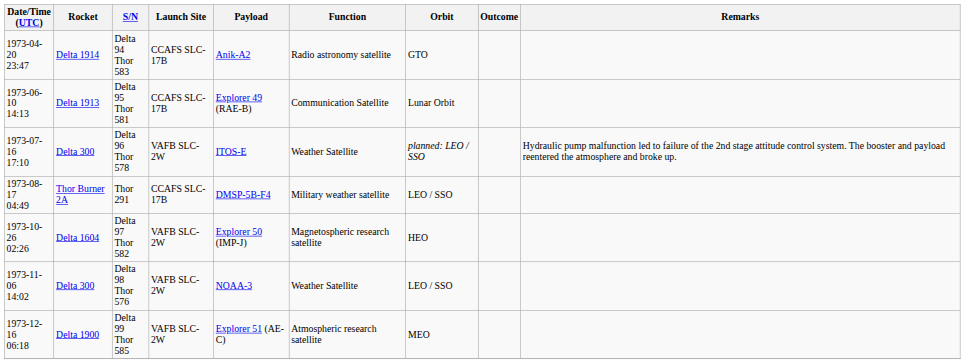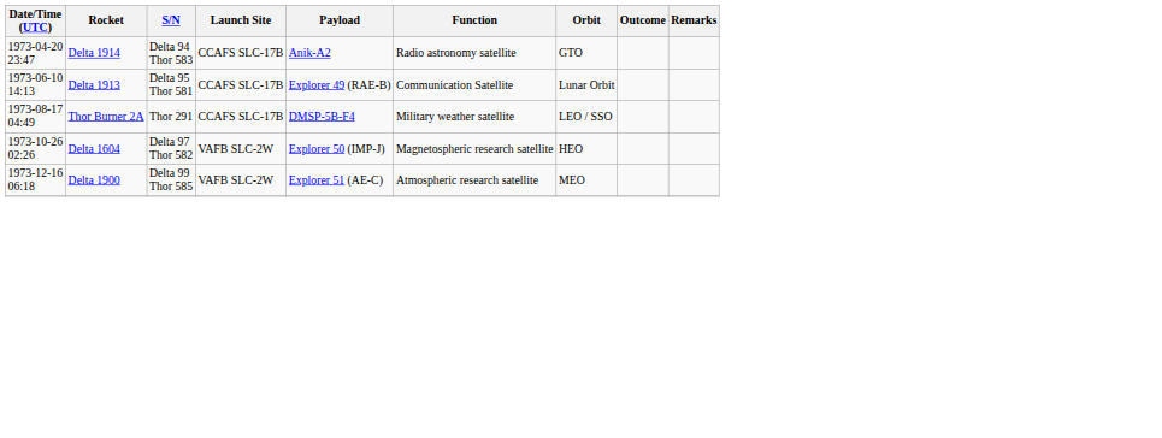- row: 1973-07-16 17:10 | Delta 300 | Delta 96 Thor 578 | VAFB SLC-2W | ITOS-E | Weather Satellite | planned: LEO / SSO | Hydraulic pump malfunction led to failure of the 2nd stage attitude control system. The booster and payload reentered the atmosphere and broke up.
- row: 1973-11-06 14:02 | Delta 300 | Delta 98 Thor 576 | VAFB SLC-2W | NOAA-3 | Weather Satellite | LEO / SSO
